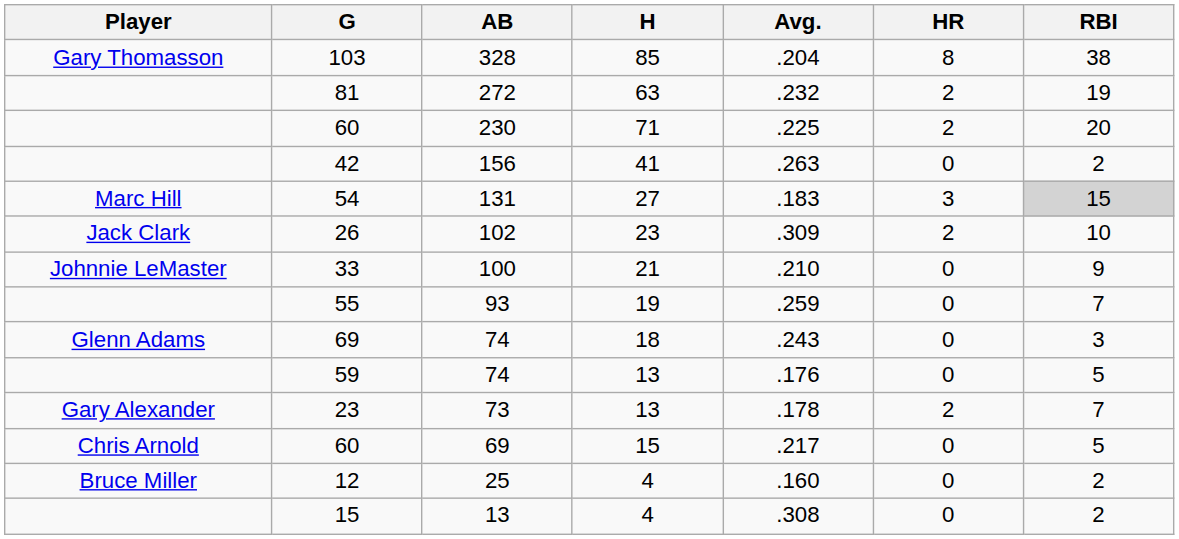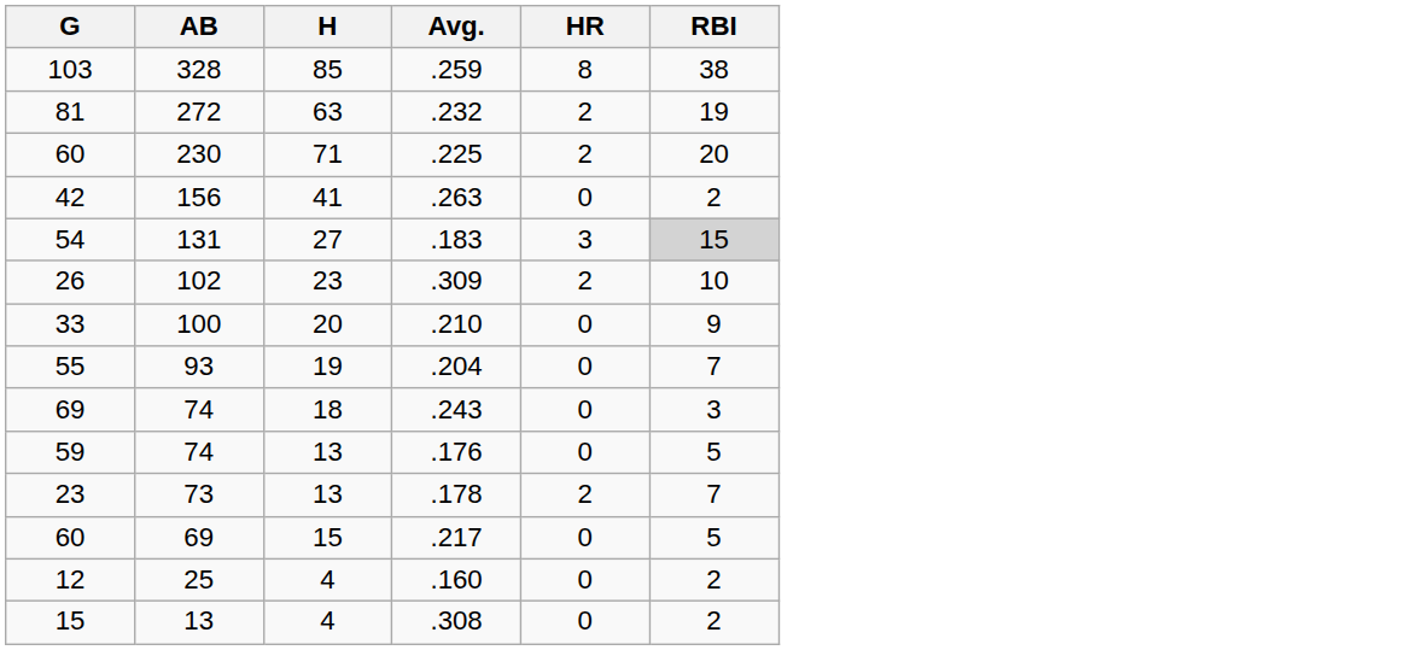- column: Player | Gary Thomasson | Marc Hill | Jack Clark | Johnnie LeMaster | Glenn Adams | Gary Alexander | Chris Arnold | Bruce Miller
103 | Avg.: .204 -> .259
33 | H: 21 -> 20
55 | Avg.: .259 -> .204
